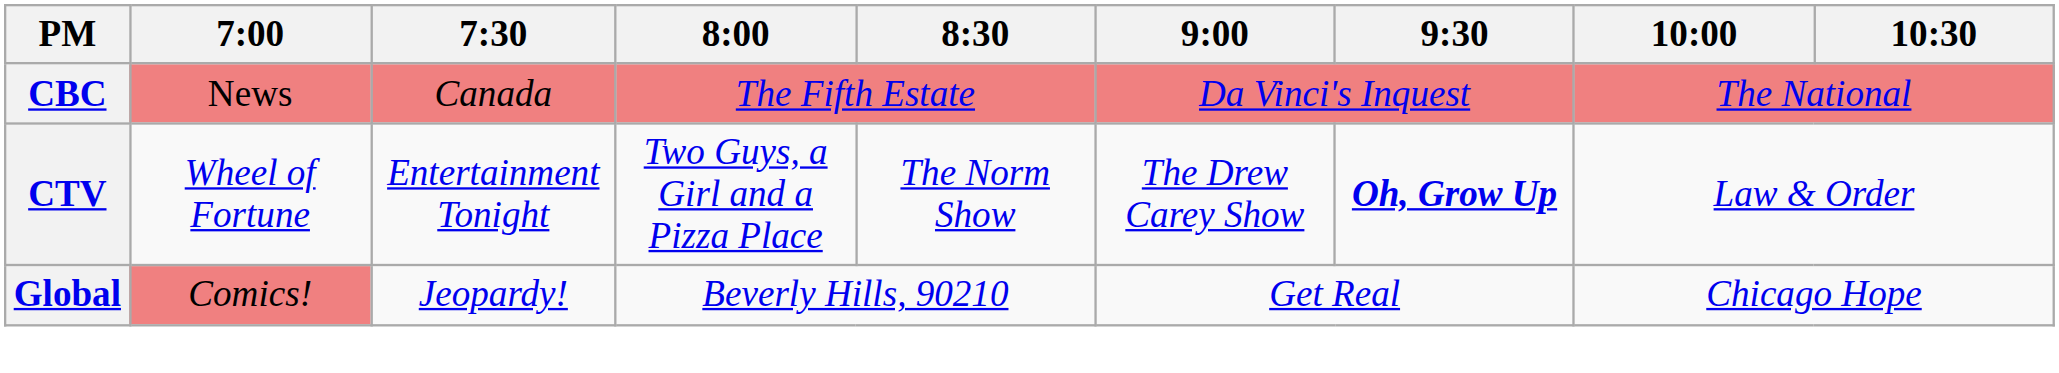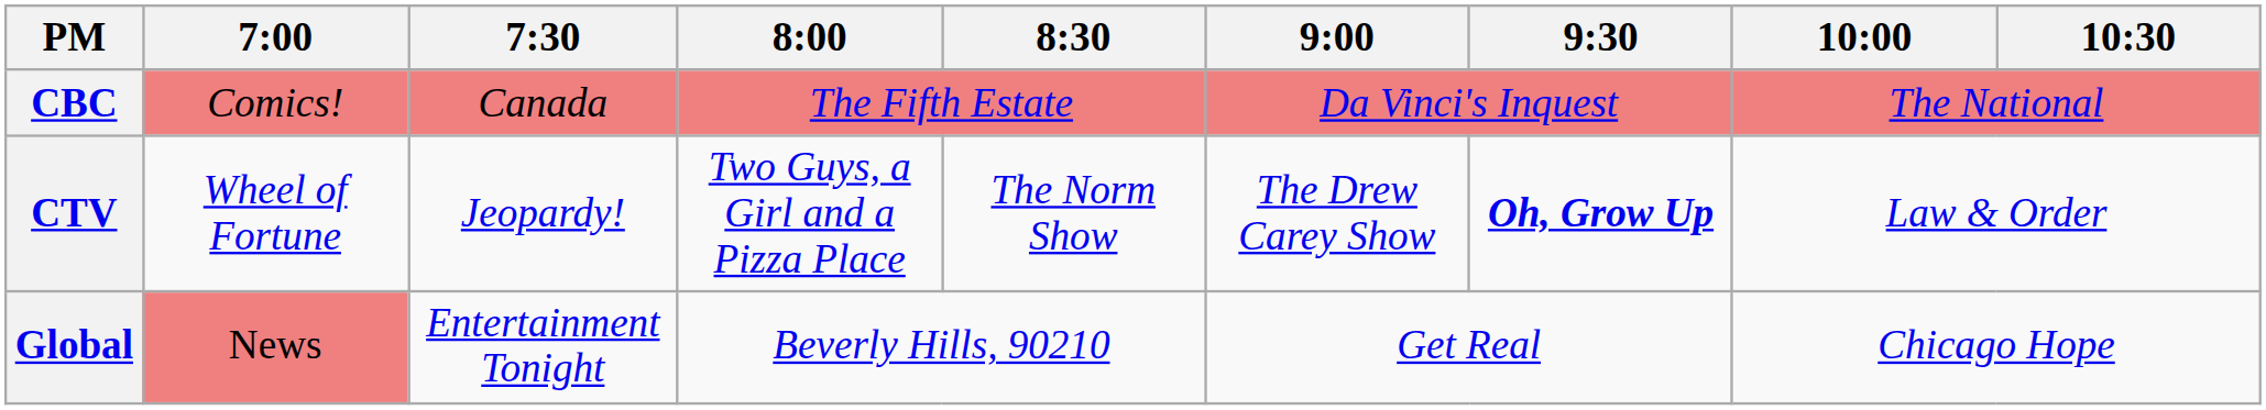CBC | 7:00: News -> Comics!
CTV | 7:30: Entertainment Tonight -> Jeopardy!
Global | 7:00: Comics! -> News
Global | 7:30: Jeopardy! -> Entertainment Tonight
